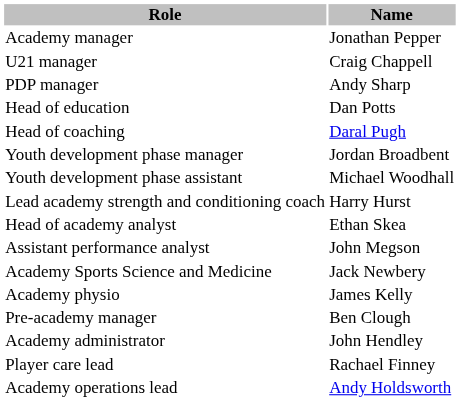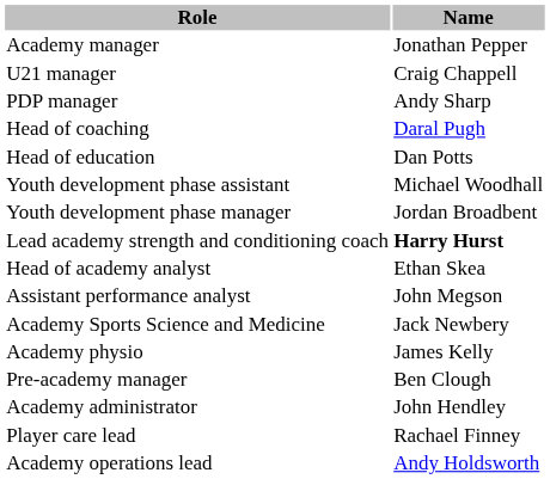rows swapped: Head of coaching <-> Head of education
rows swapped: Youth development phase manager <-> Youth development phase assistant
Lead academy strength and conditioning coach | Name: normal -> bold
